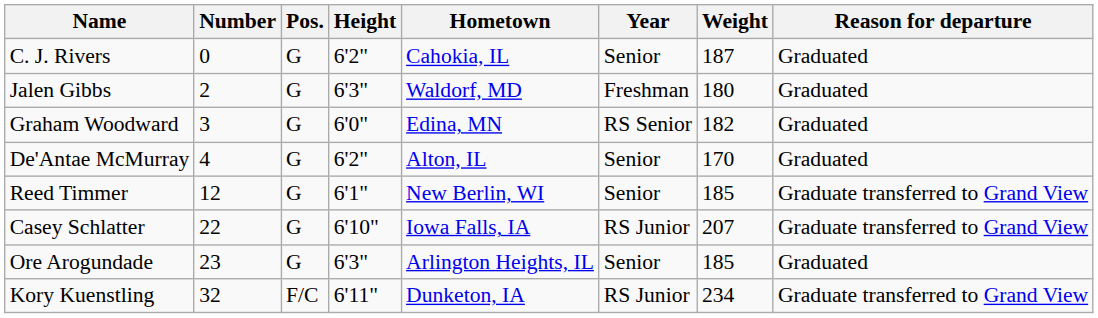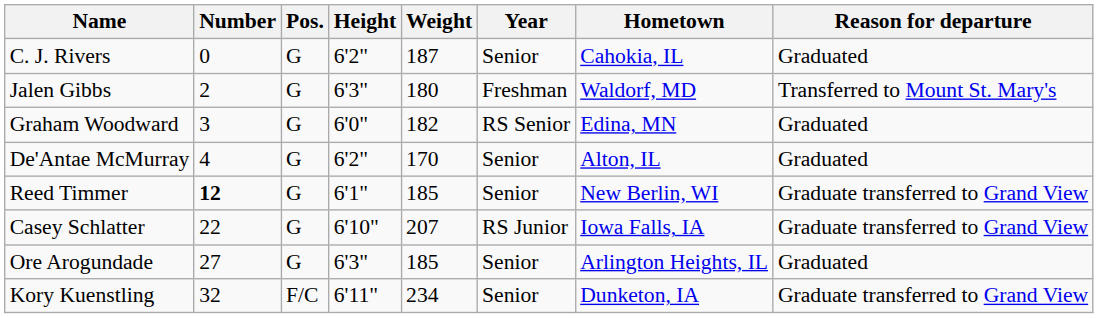columns swapped: Weight <-> Hometown
Jalen Gibbs | Reason for departure: Graduated -> Transferred to Mount St. Mary's
Reed Timmer | Number: normal -> bold
Ore Arogundade | Number: 23 -> 27
Kory Kuenstling | Year: RS Junior -> Senior
